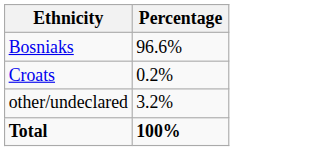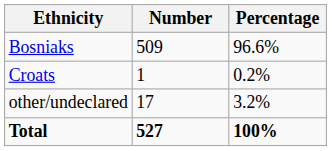+ column: Number | 509 | 1 | 17 | 527
